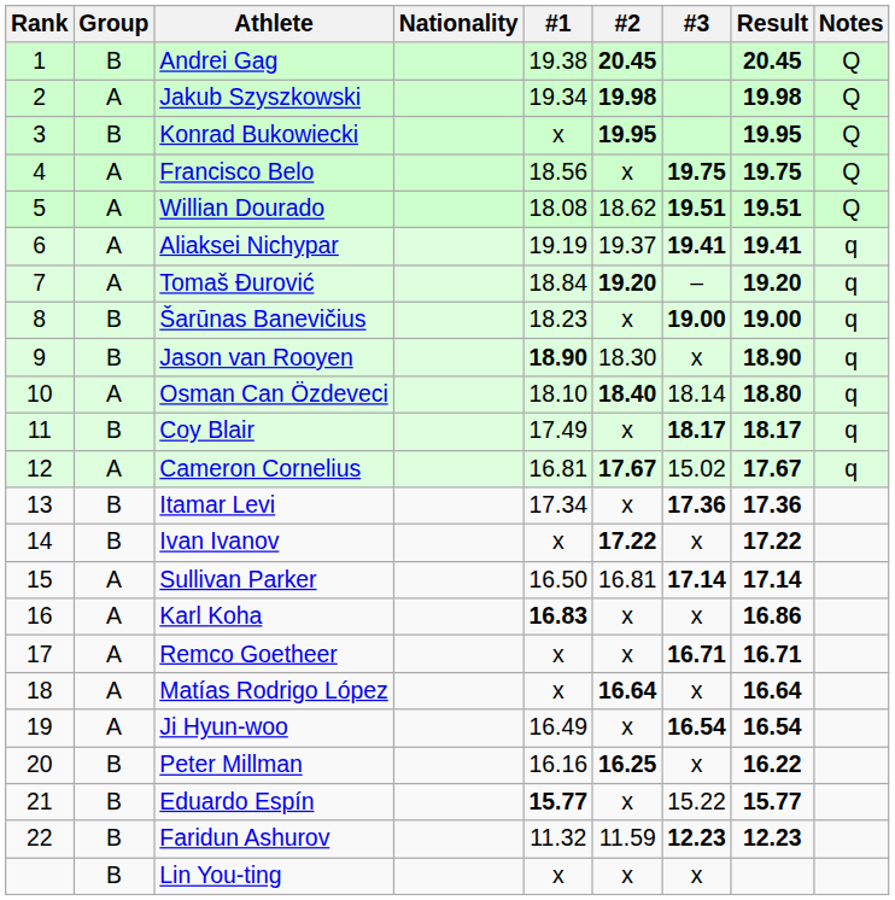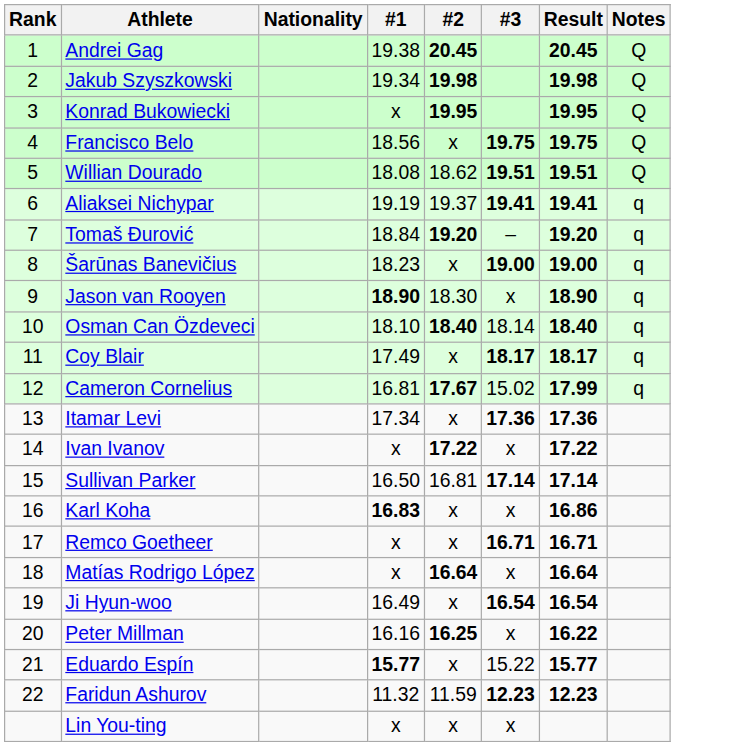- column: Group | B | A | B | A | A | A | A | B | B | A | B | A | B | B | A | A | A | A | A | B | B | B | B
Osman Can Özdeveci | Result: 18.80 -> 18.40
Cameron Cornelius | Result: 17.67 -> 17.99
